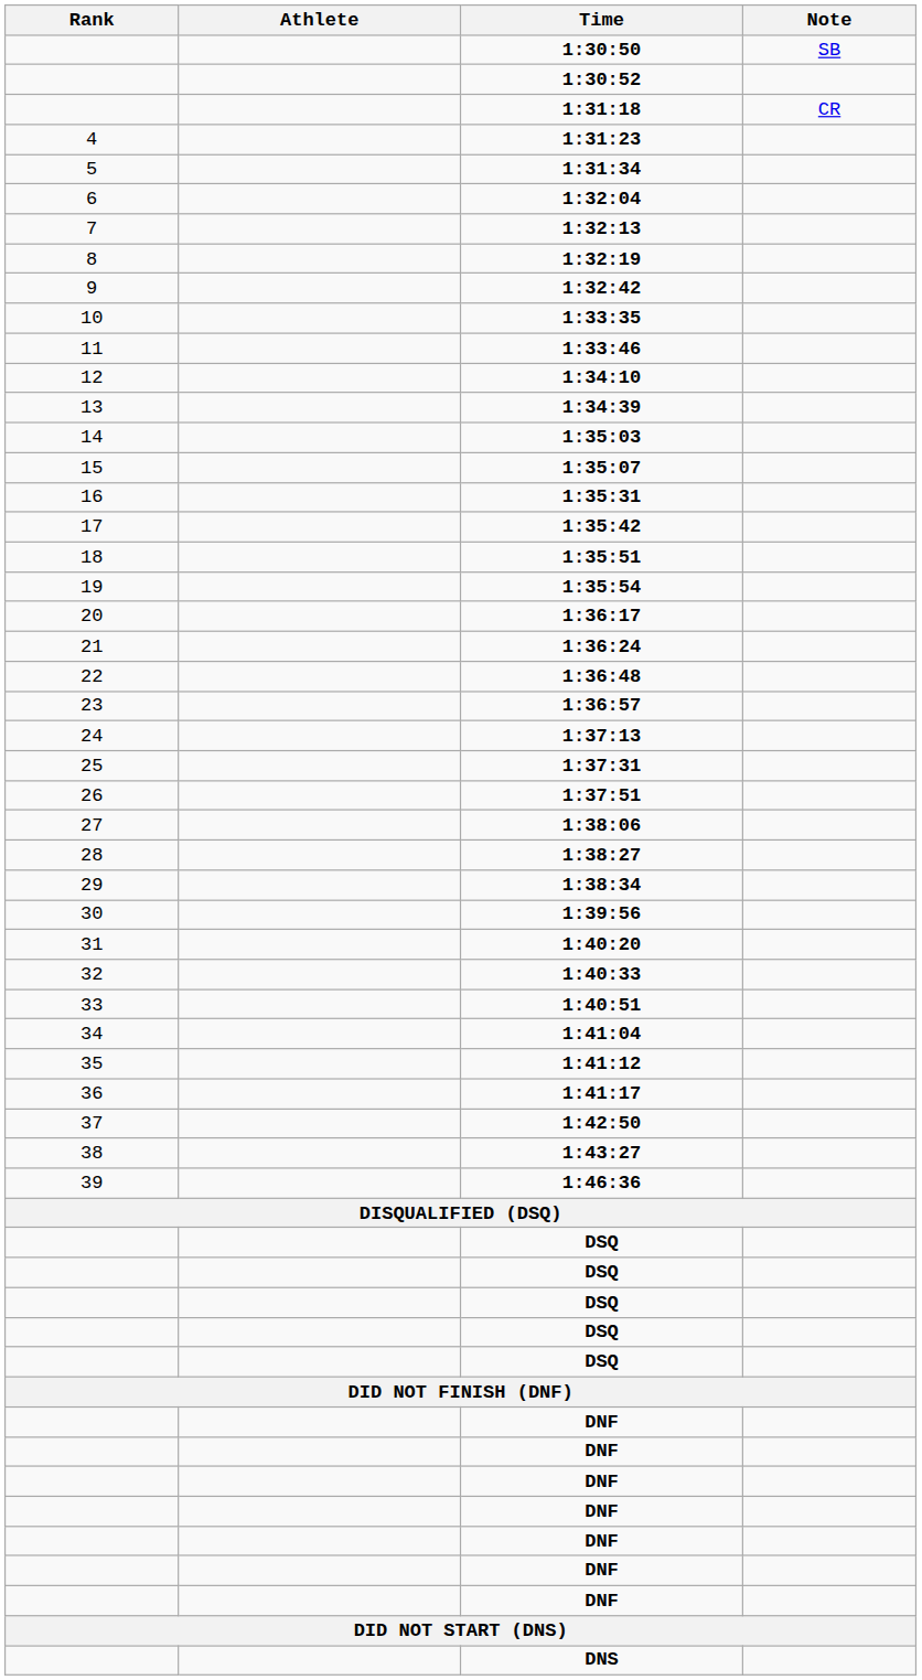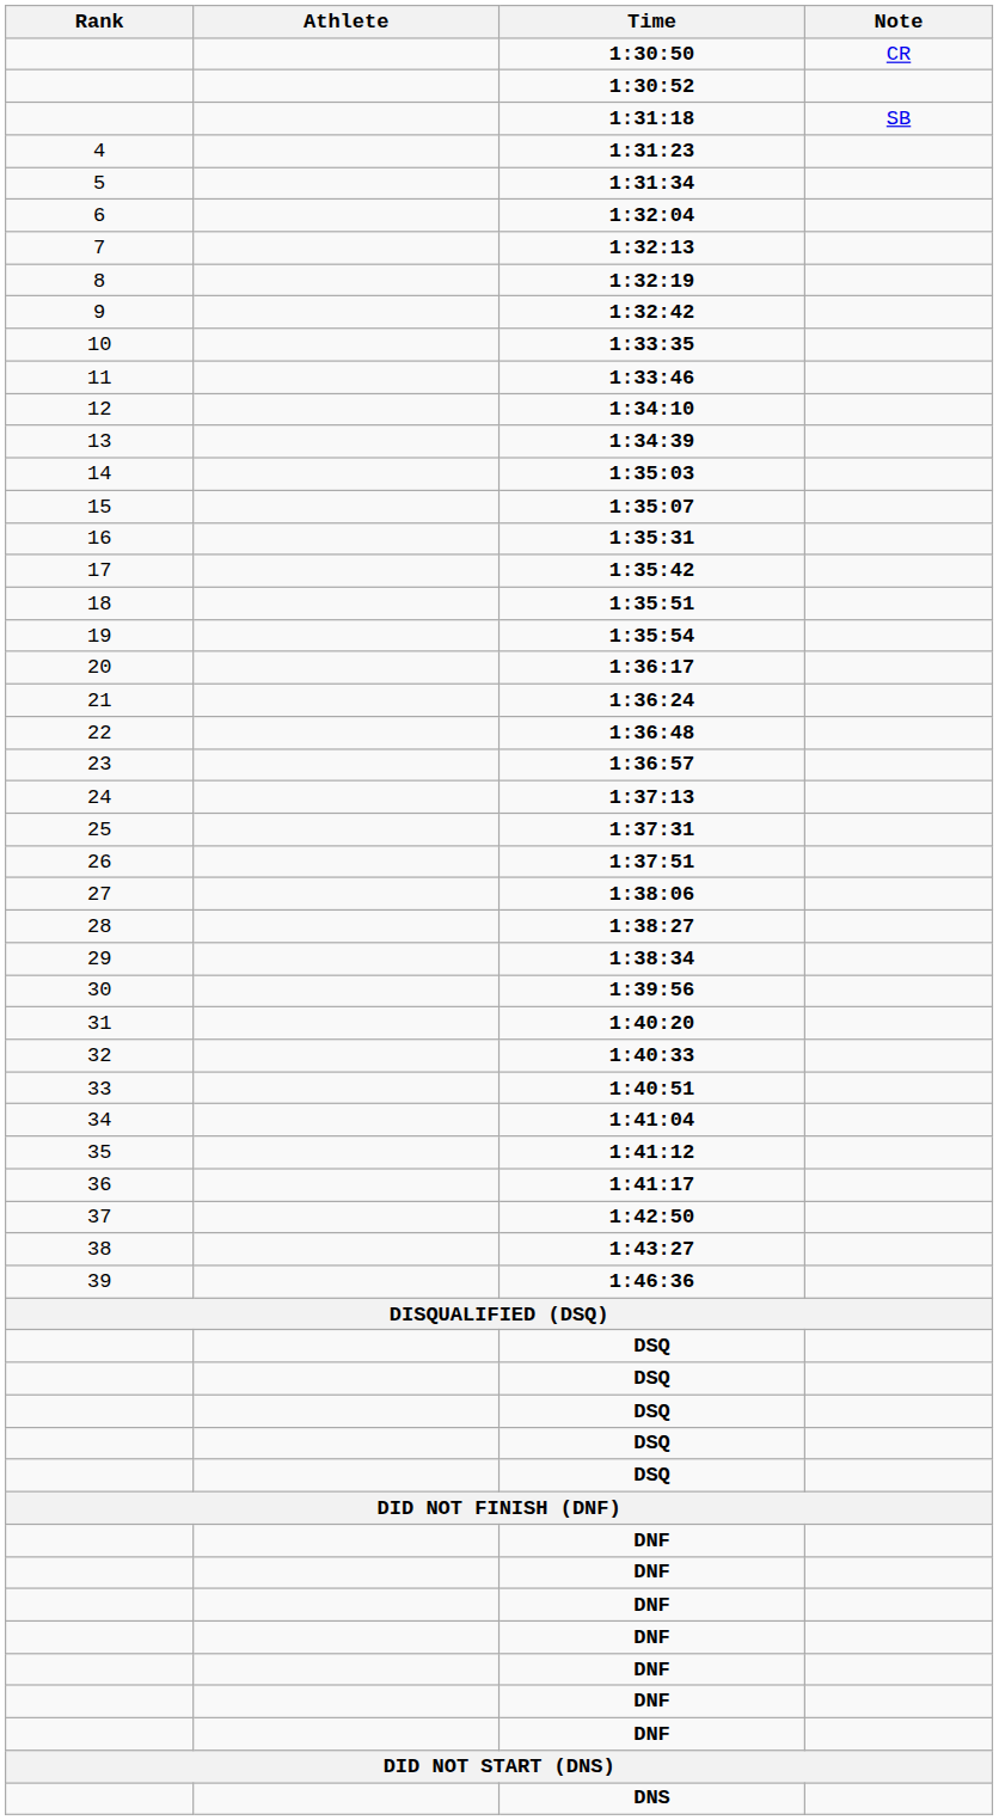1:30:50 | Note: SB -> CR
1:31:18 | Note: CR -> SB
